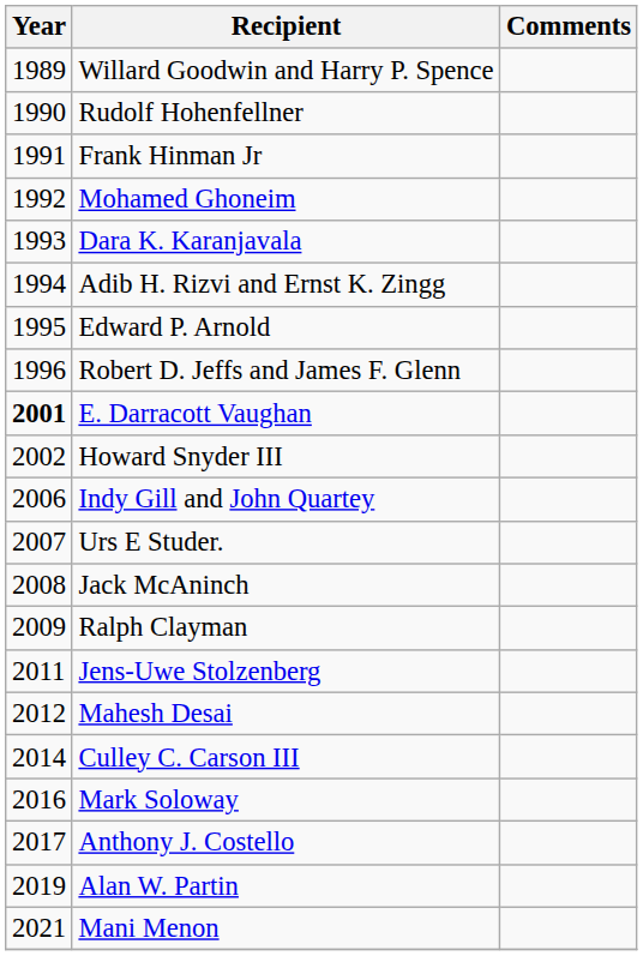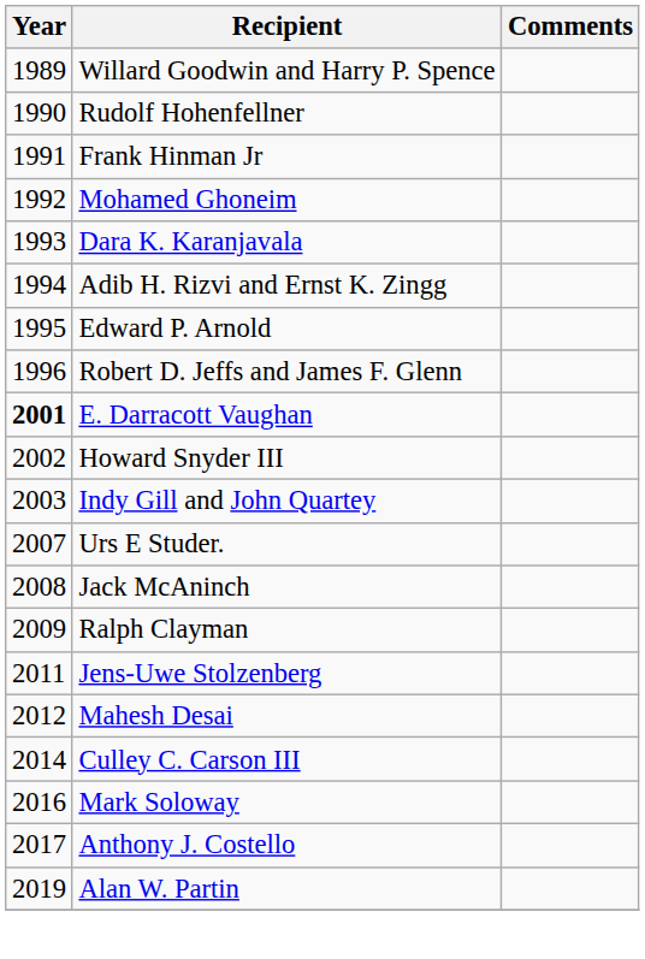Indy Gill and John Quartey | Year: 2006 -> 2003
- row: 2021 | Mani Menon
